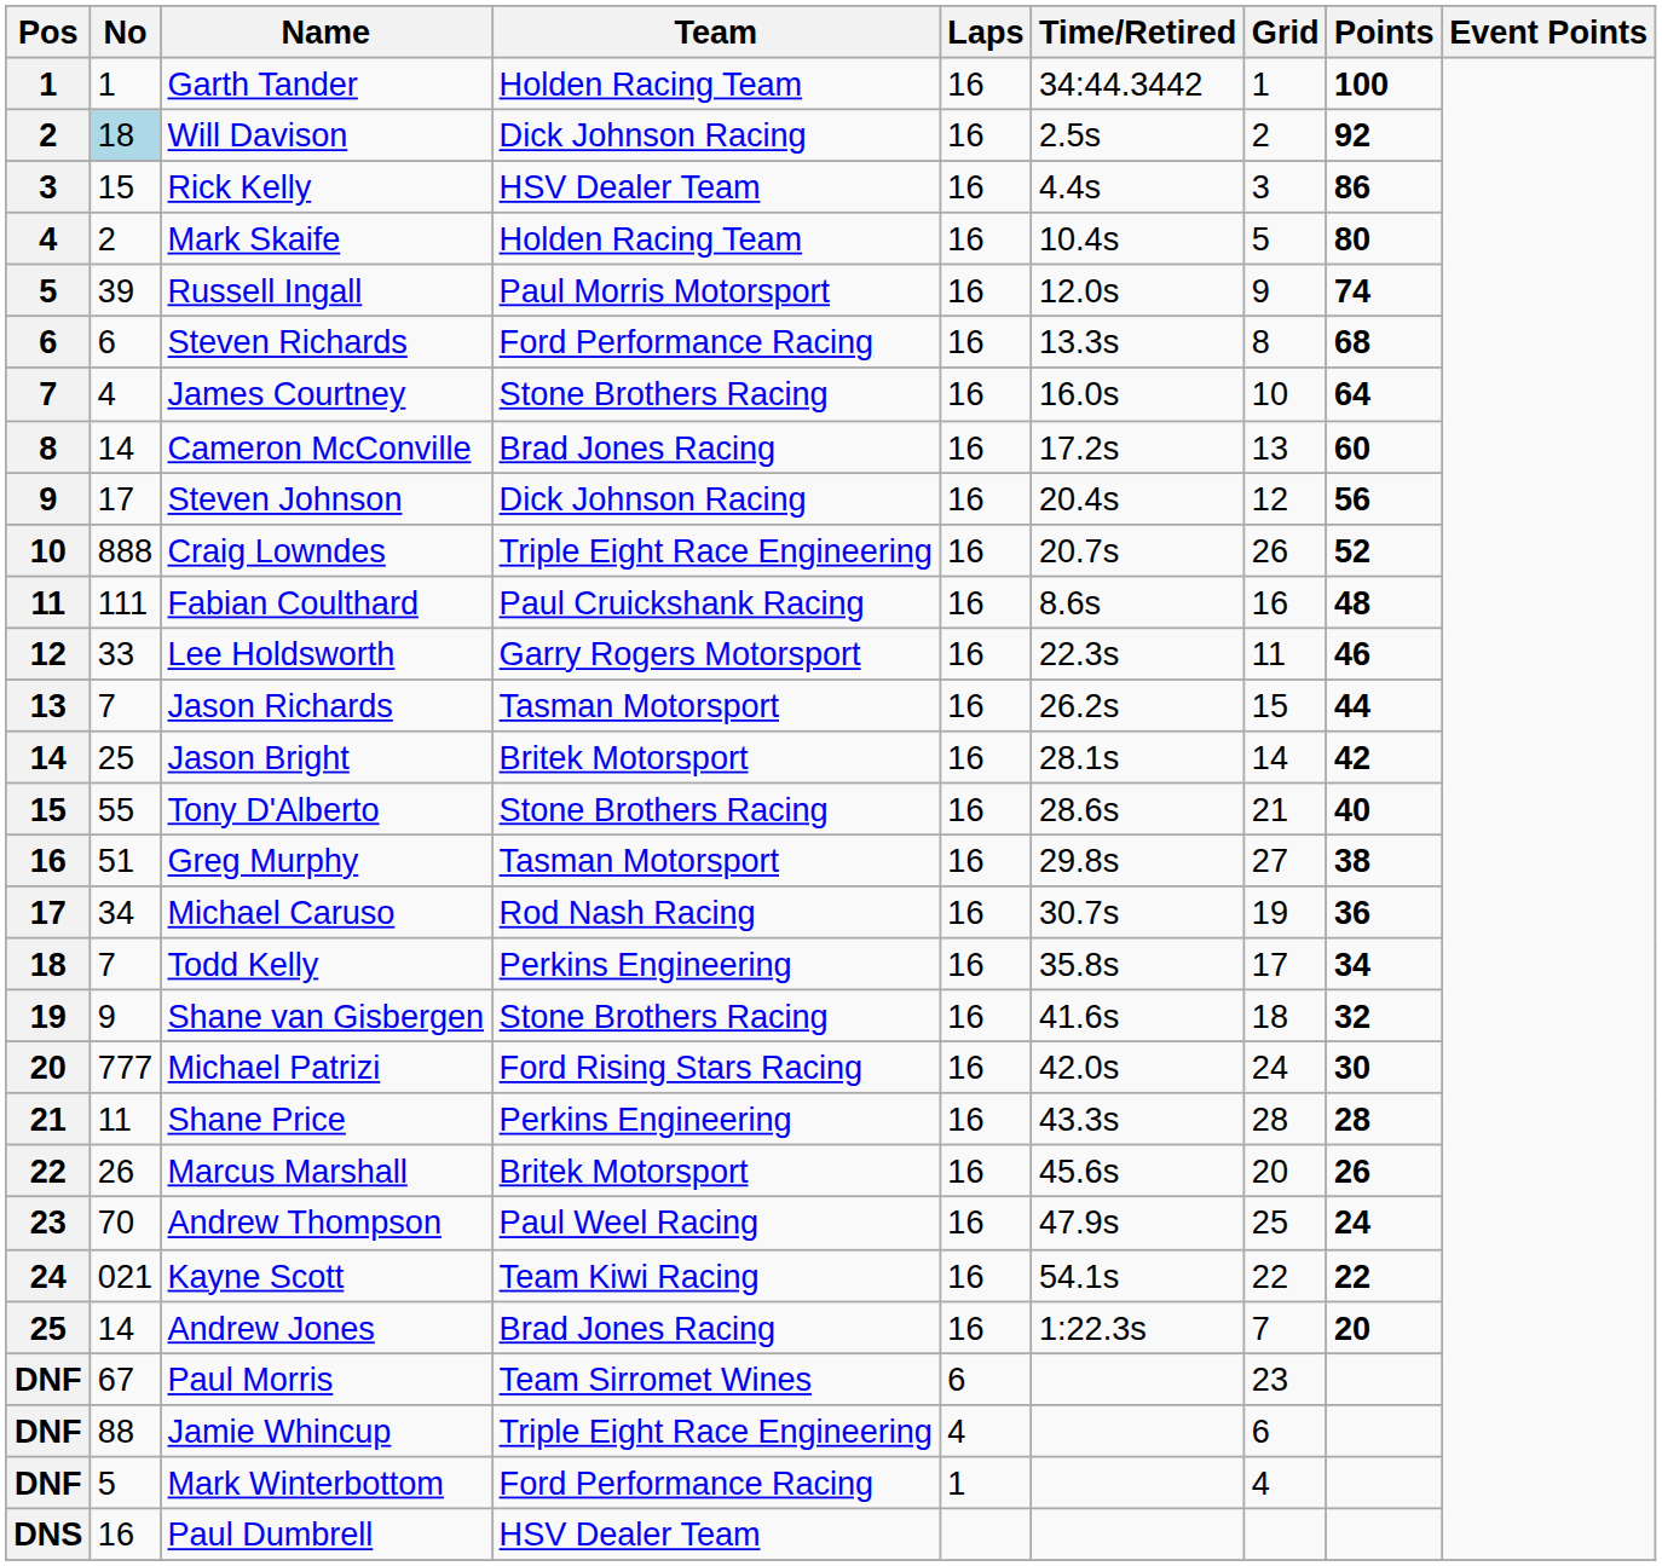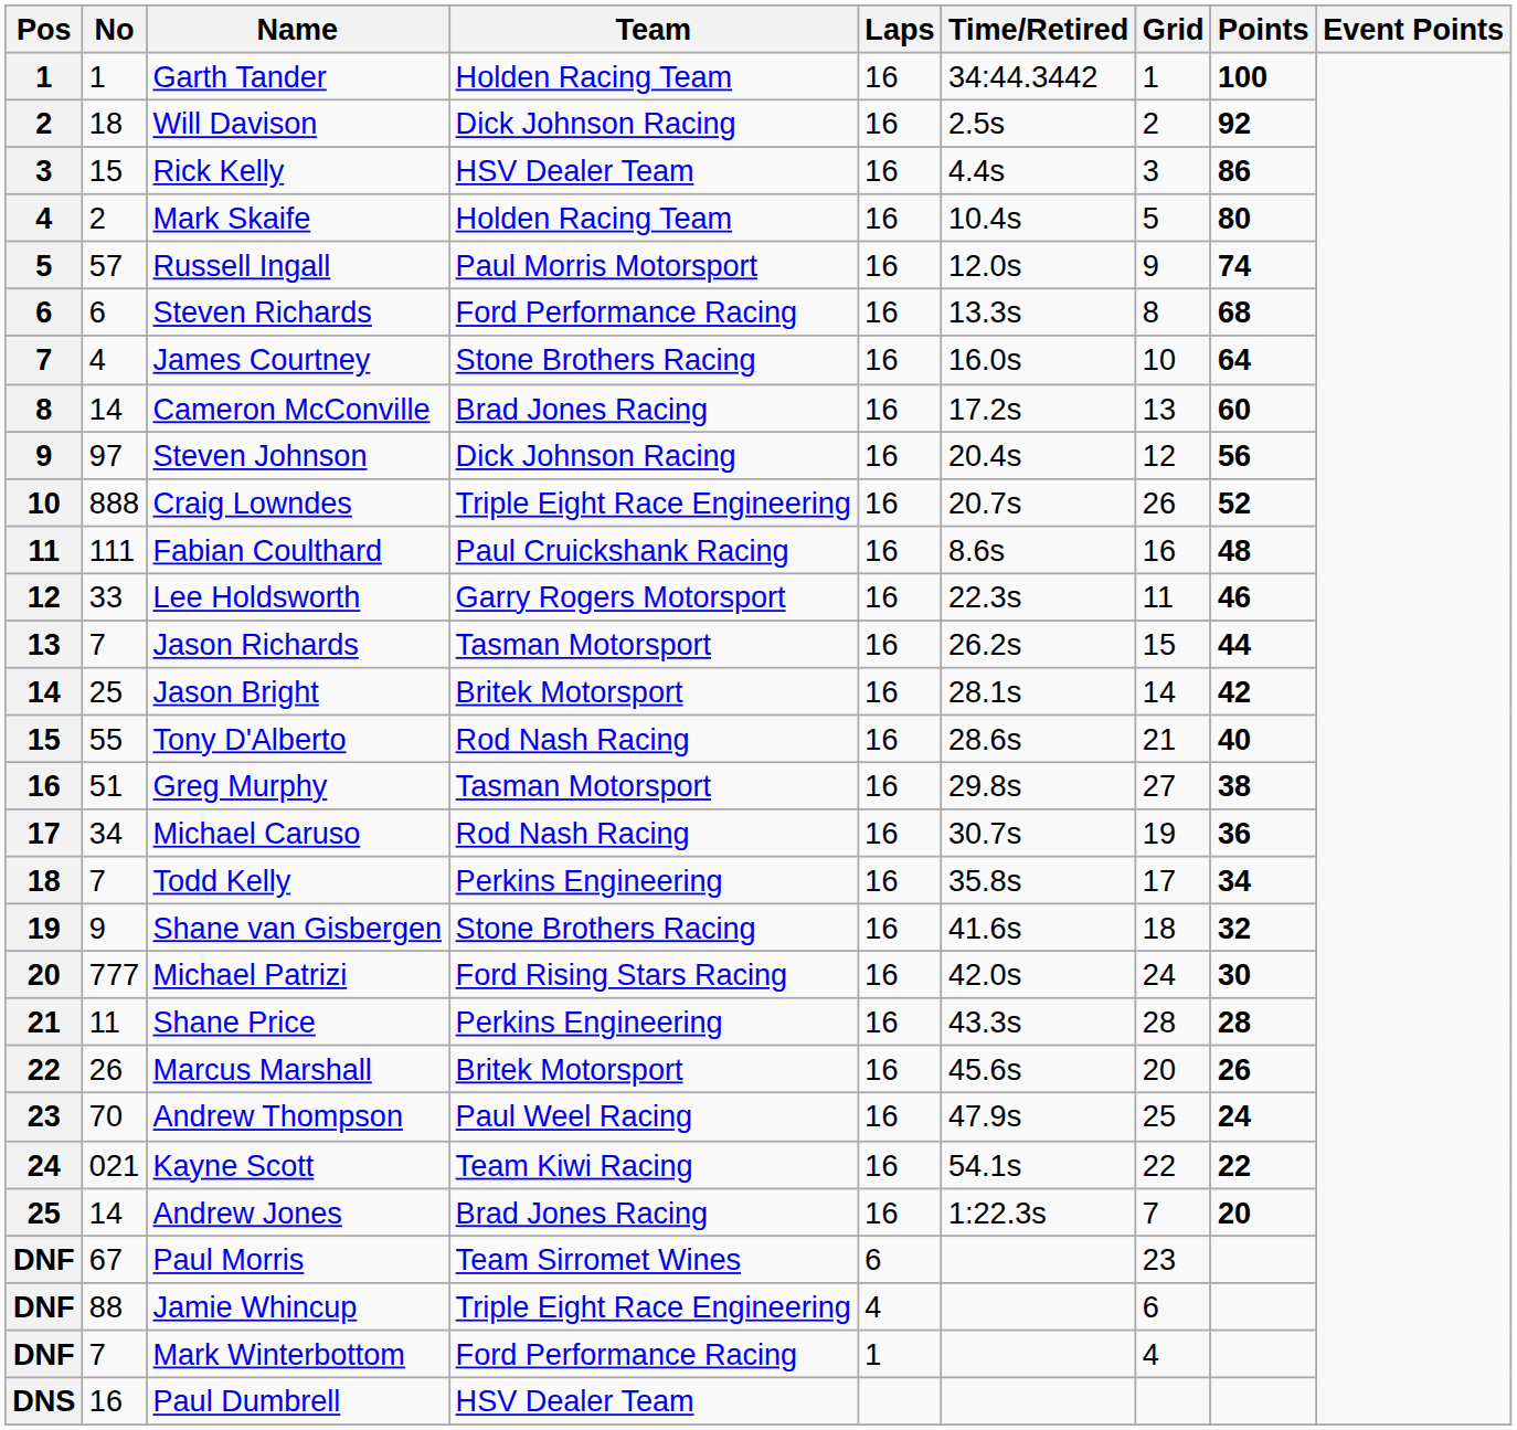Will Davison | No: lightblue background -> no background
Russell Ingall | No: 39 -> 57
Steven Johnson | No: 17 -> 97
Tony D'Alberto | Team: Stone Brothers Racing -> Rod Nash Racing
Mark Winterbottom | No: 5 -> 7
